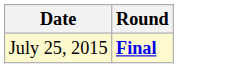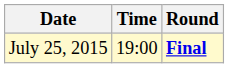+ column: Time | 19:00
